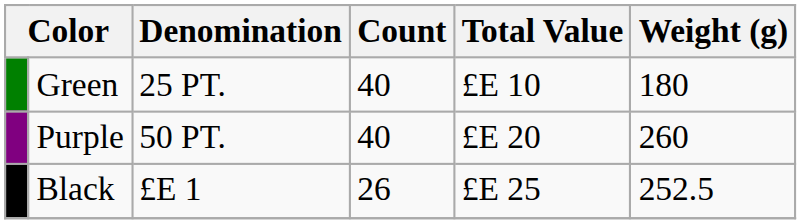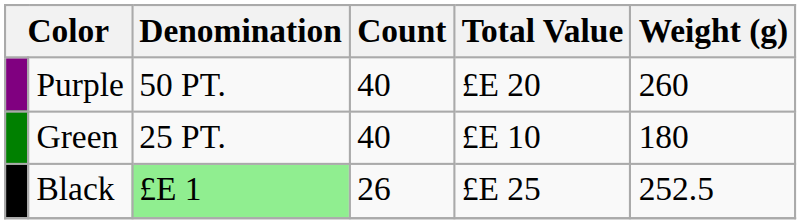rows swapped: Green <-> Purple
Black | Denomination: no background -> lightgreen background
